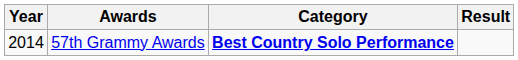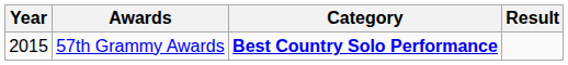57th Grammy Awards | Year: 2014 -> 2015
